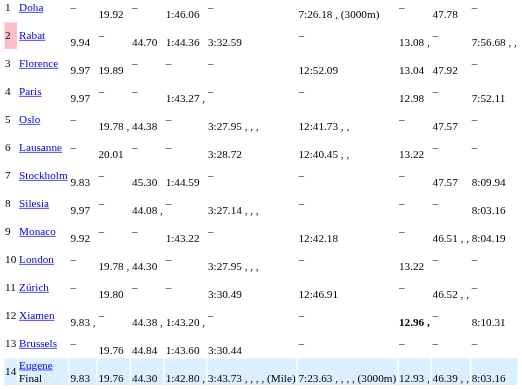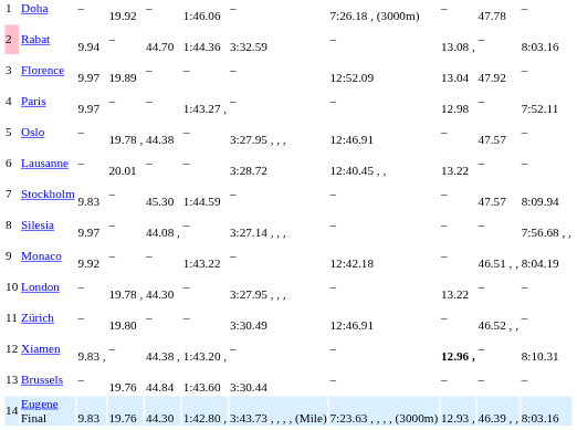Rabat | column 11: 7:56.68 , , -> 8:03.16
Oslo | column 8: 12:41.73 , , -> 12:46.91
Silesia | column 11: 8:03.16 -> 7:56.68 , ,
